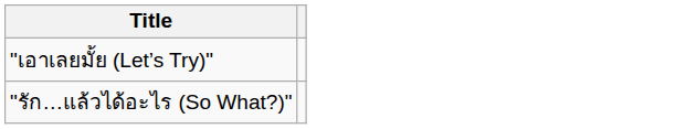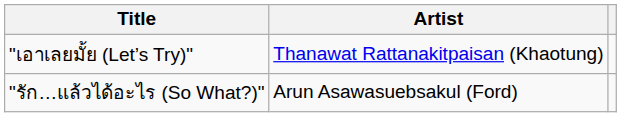+ column: Artist | Thanawat Rattanakitpaisan (Khaotung) | Arun Asawasuebsakul (Ford)
